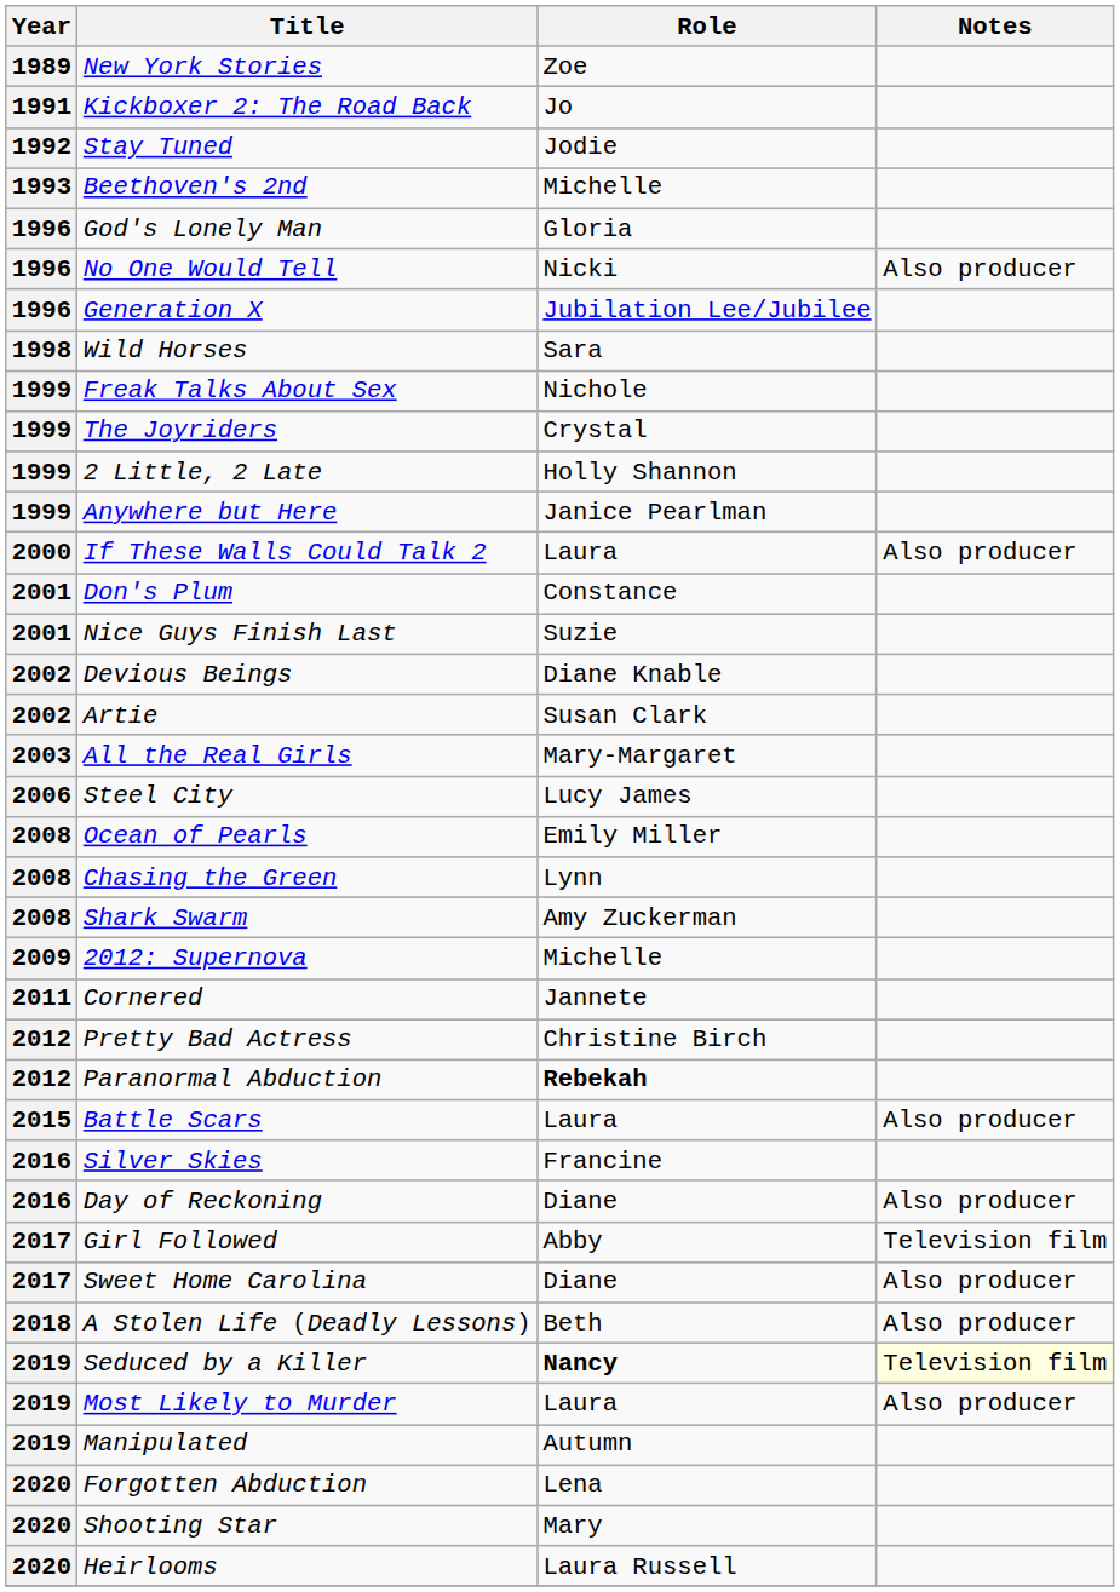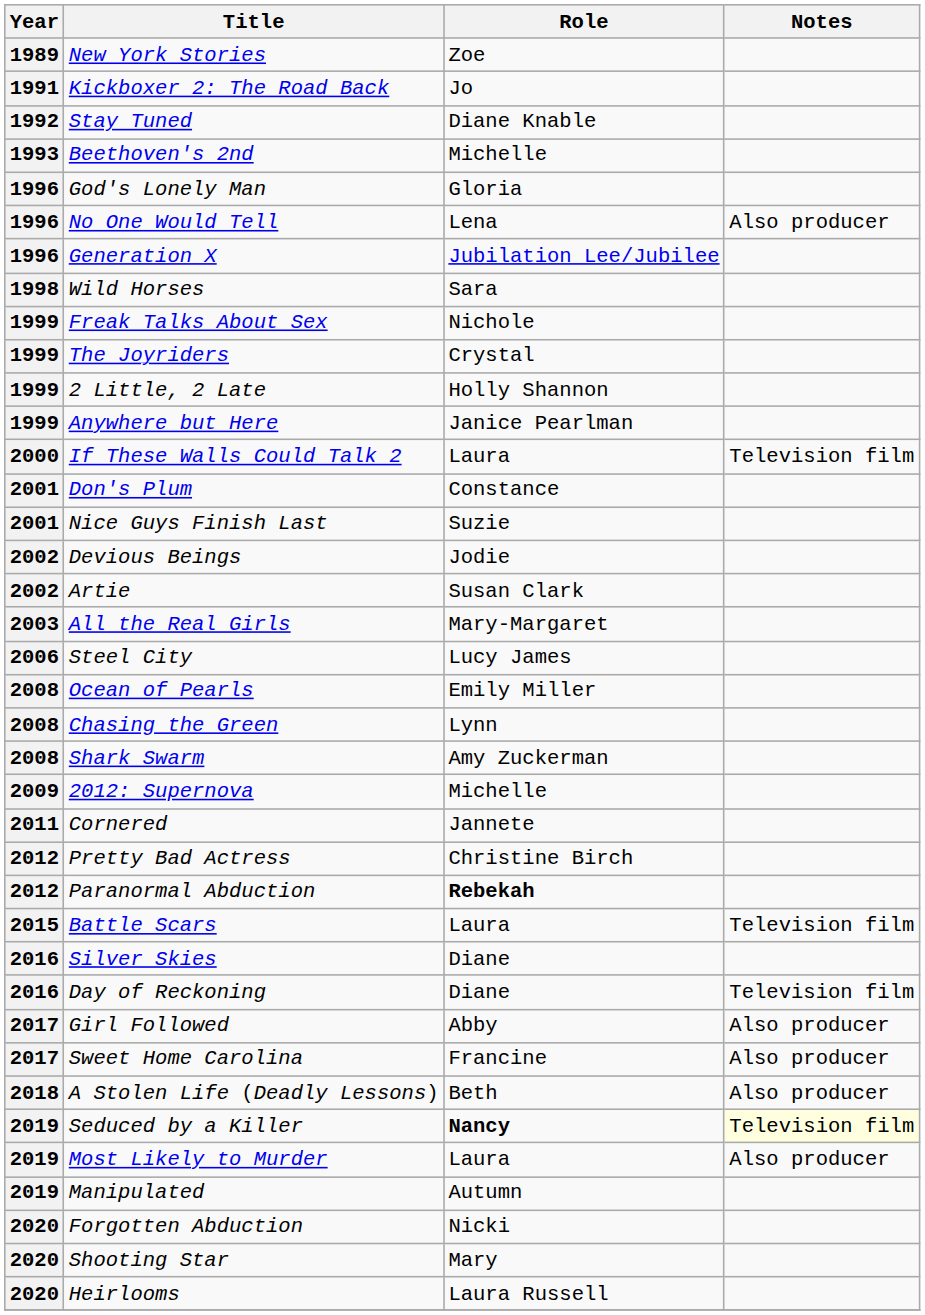Stay Tuned | Role: Jodie -> Diane Knable
No One Would Tell | Role: Nicki -> Lena
If These Walls Could Talk 2 | Notes: Also producer -> Television film
Devious Beings | Role: Diane Knable -> Jodie
Battle Scars | Notes: Also producer -> Television film
Silver Skies | Role: Francine -> Diane
Day of Reckoning | Notes: Also producer -> Television film
Girl Followed | Notes: Television film -> Also producer
Sweet Home Carolina | Role: Diane -> Francine
Forgotten Abduction | Role: Lena -> Nicki
